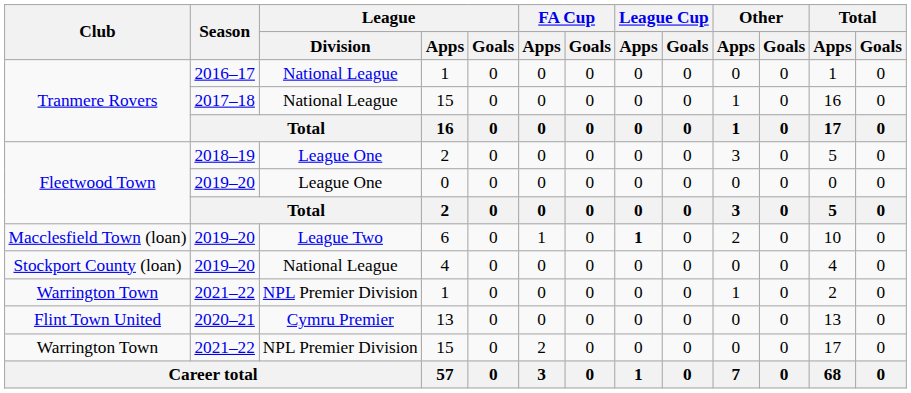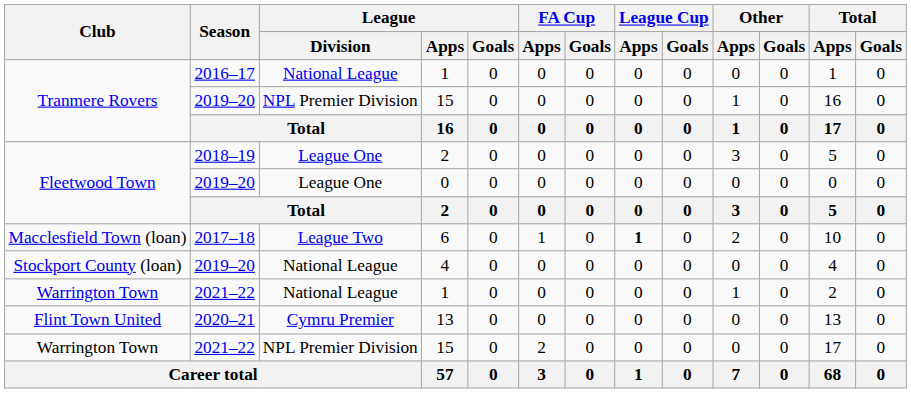Tranmere Rovers / 15 | Season: 2017–18 -> 2019–20
Tranmere Rovers / 15 | League / Division: National League -> NPL Premier Division
6 | Season: 2019–20 -> 2017–18
Warrington Town / 1 | League / Division: NPL Premier Division -> National League
